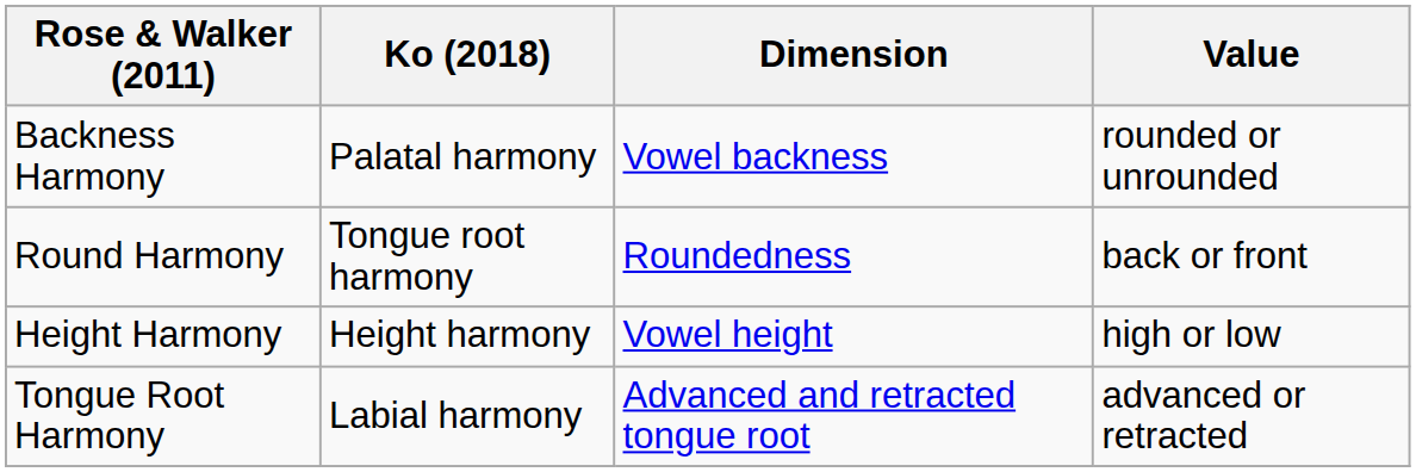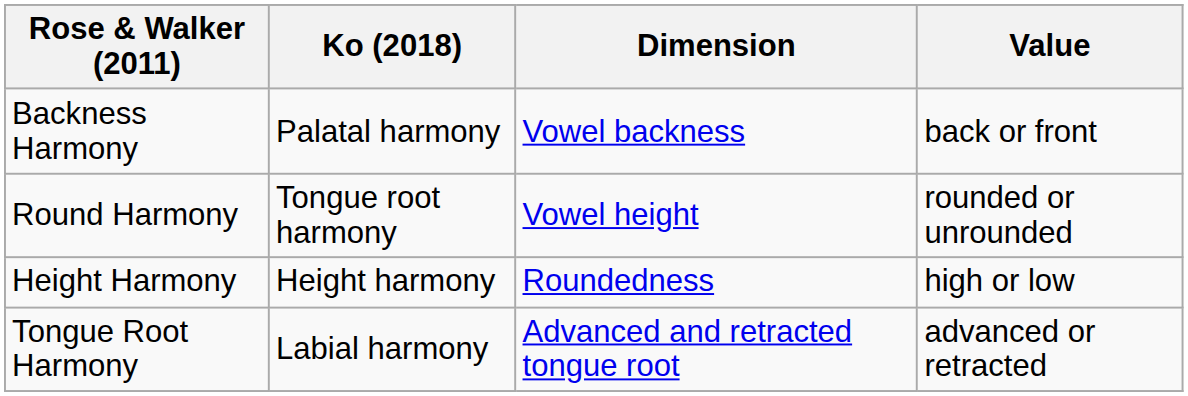Backness Harmony | Value: rounded or unrounded -> back or front
Round Harmony | Dimension: Roundedness -> Vowel height
Round Harmony | Value: back or front -> rounded or unrounded
Height Harmony | Dimension: Vowel height -> Roundedness
